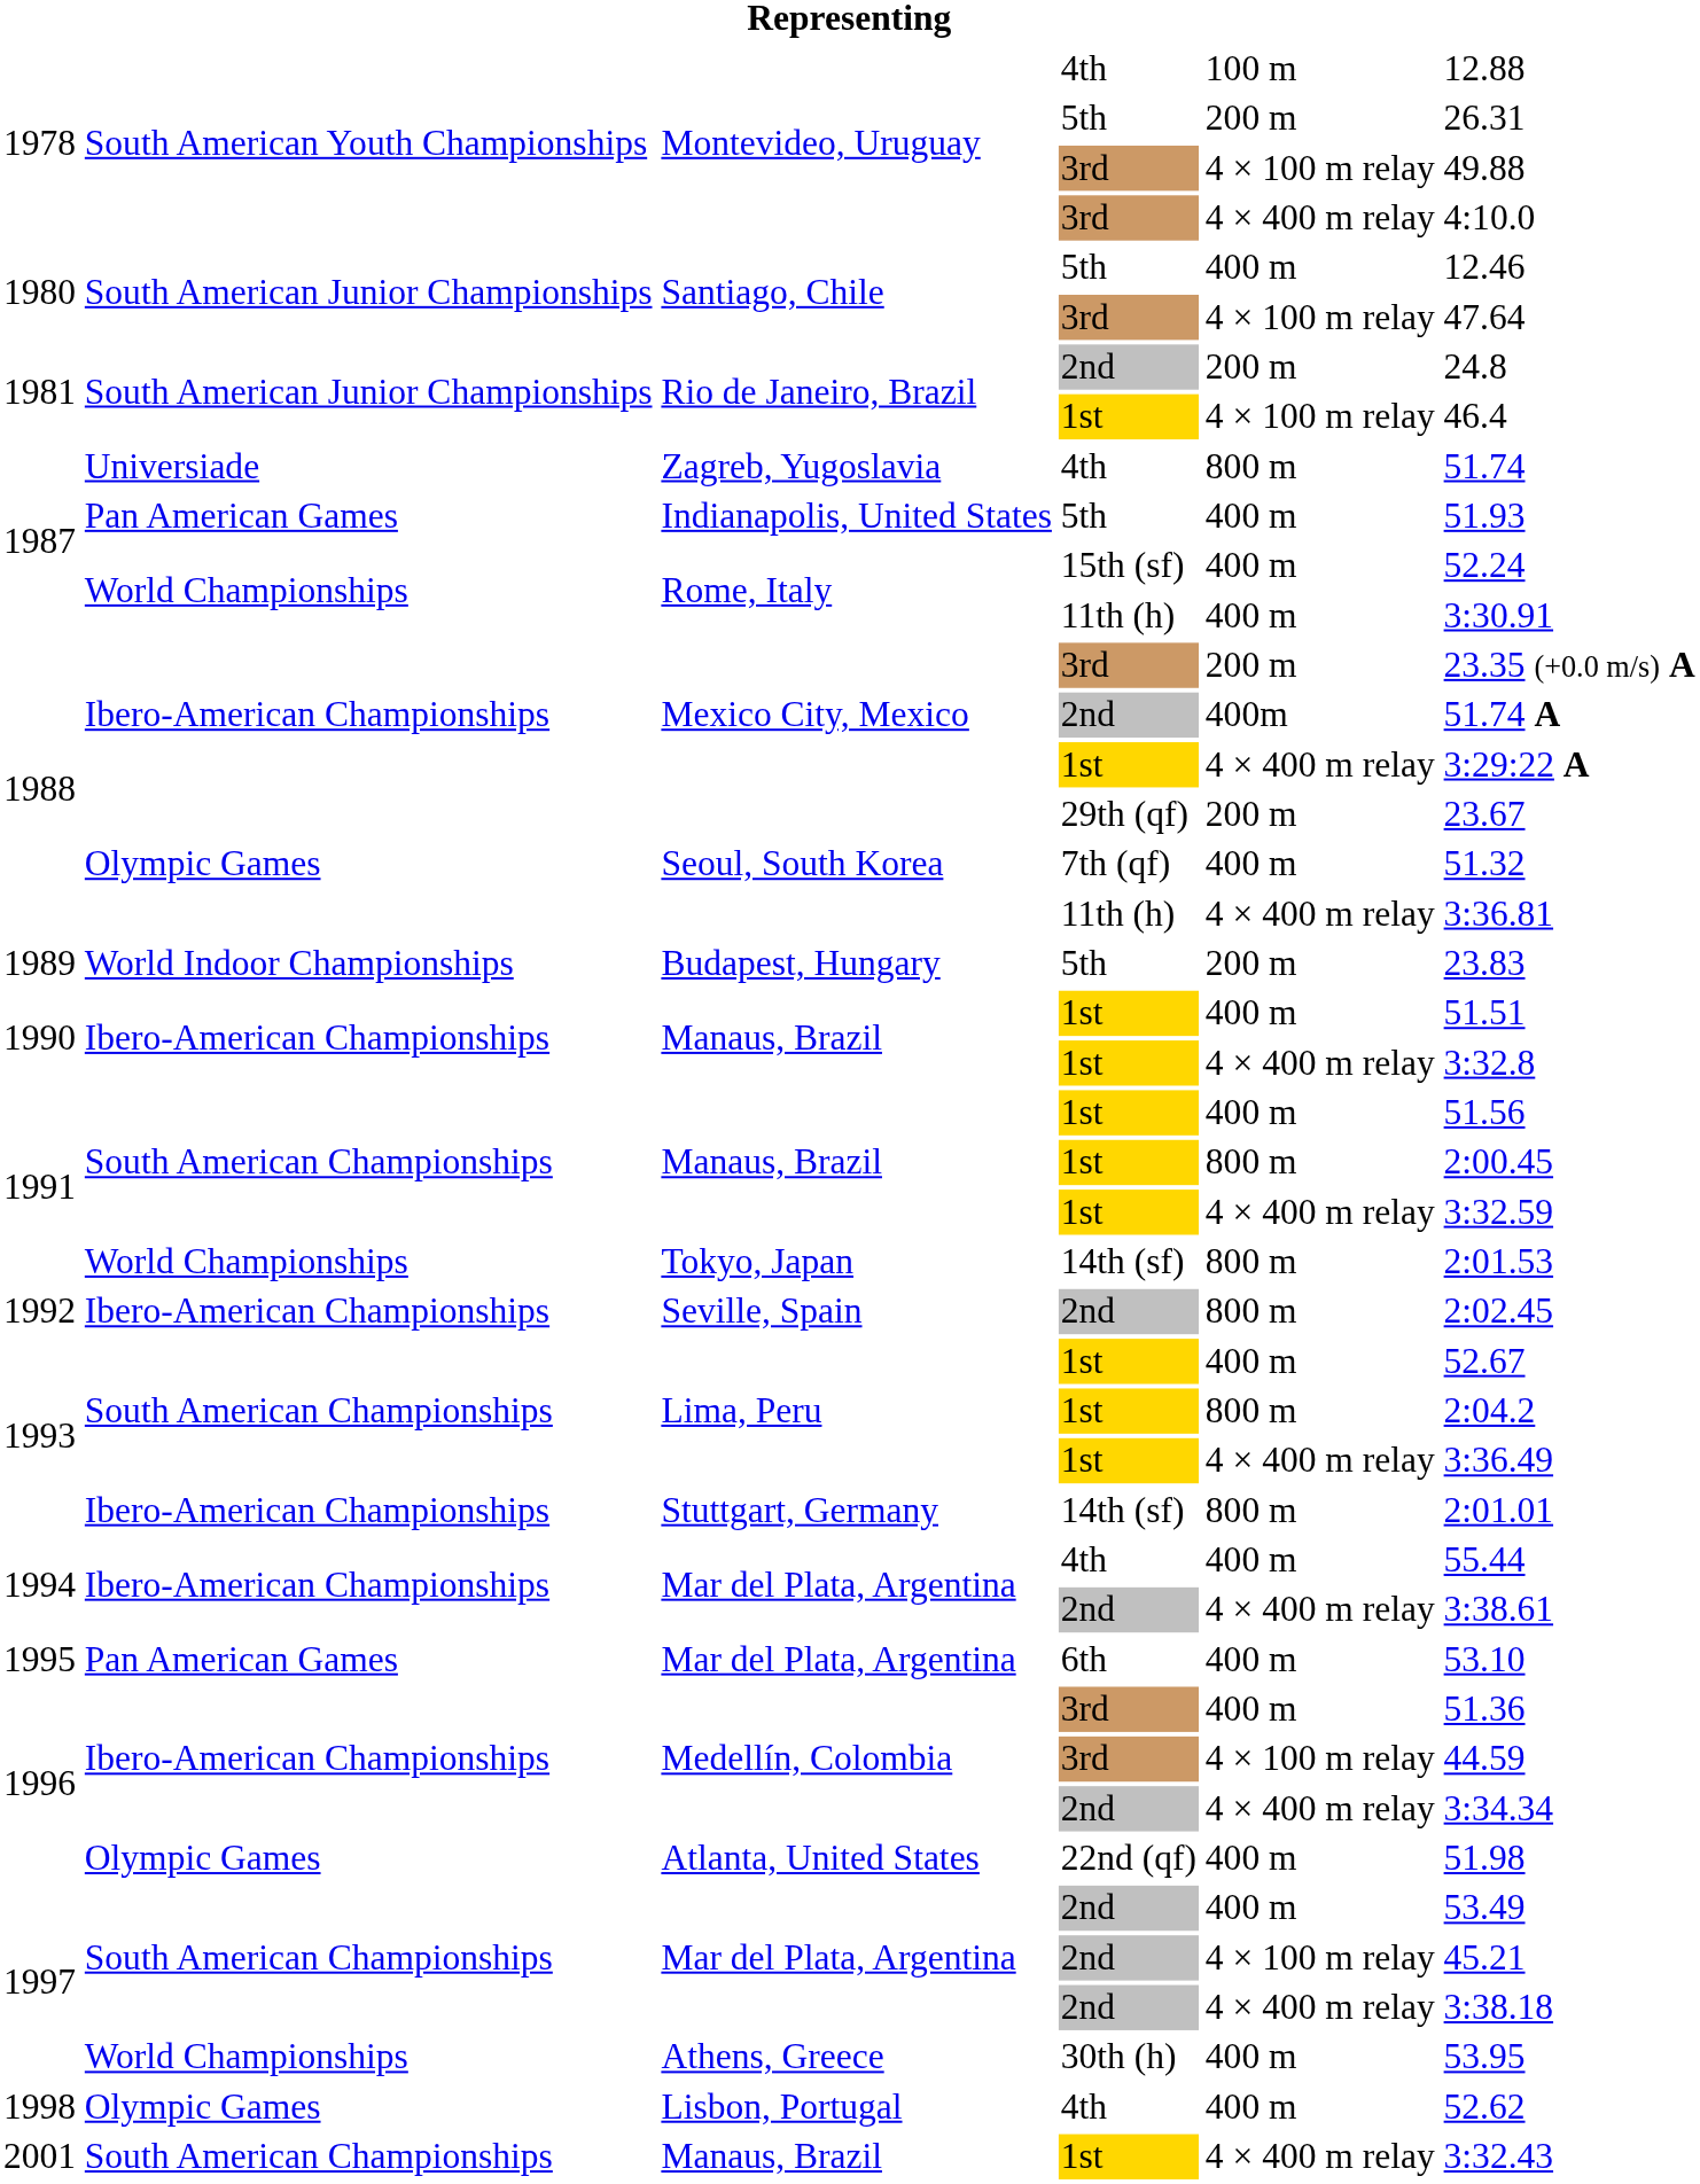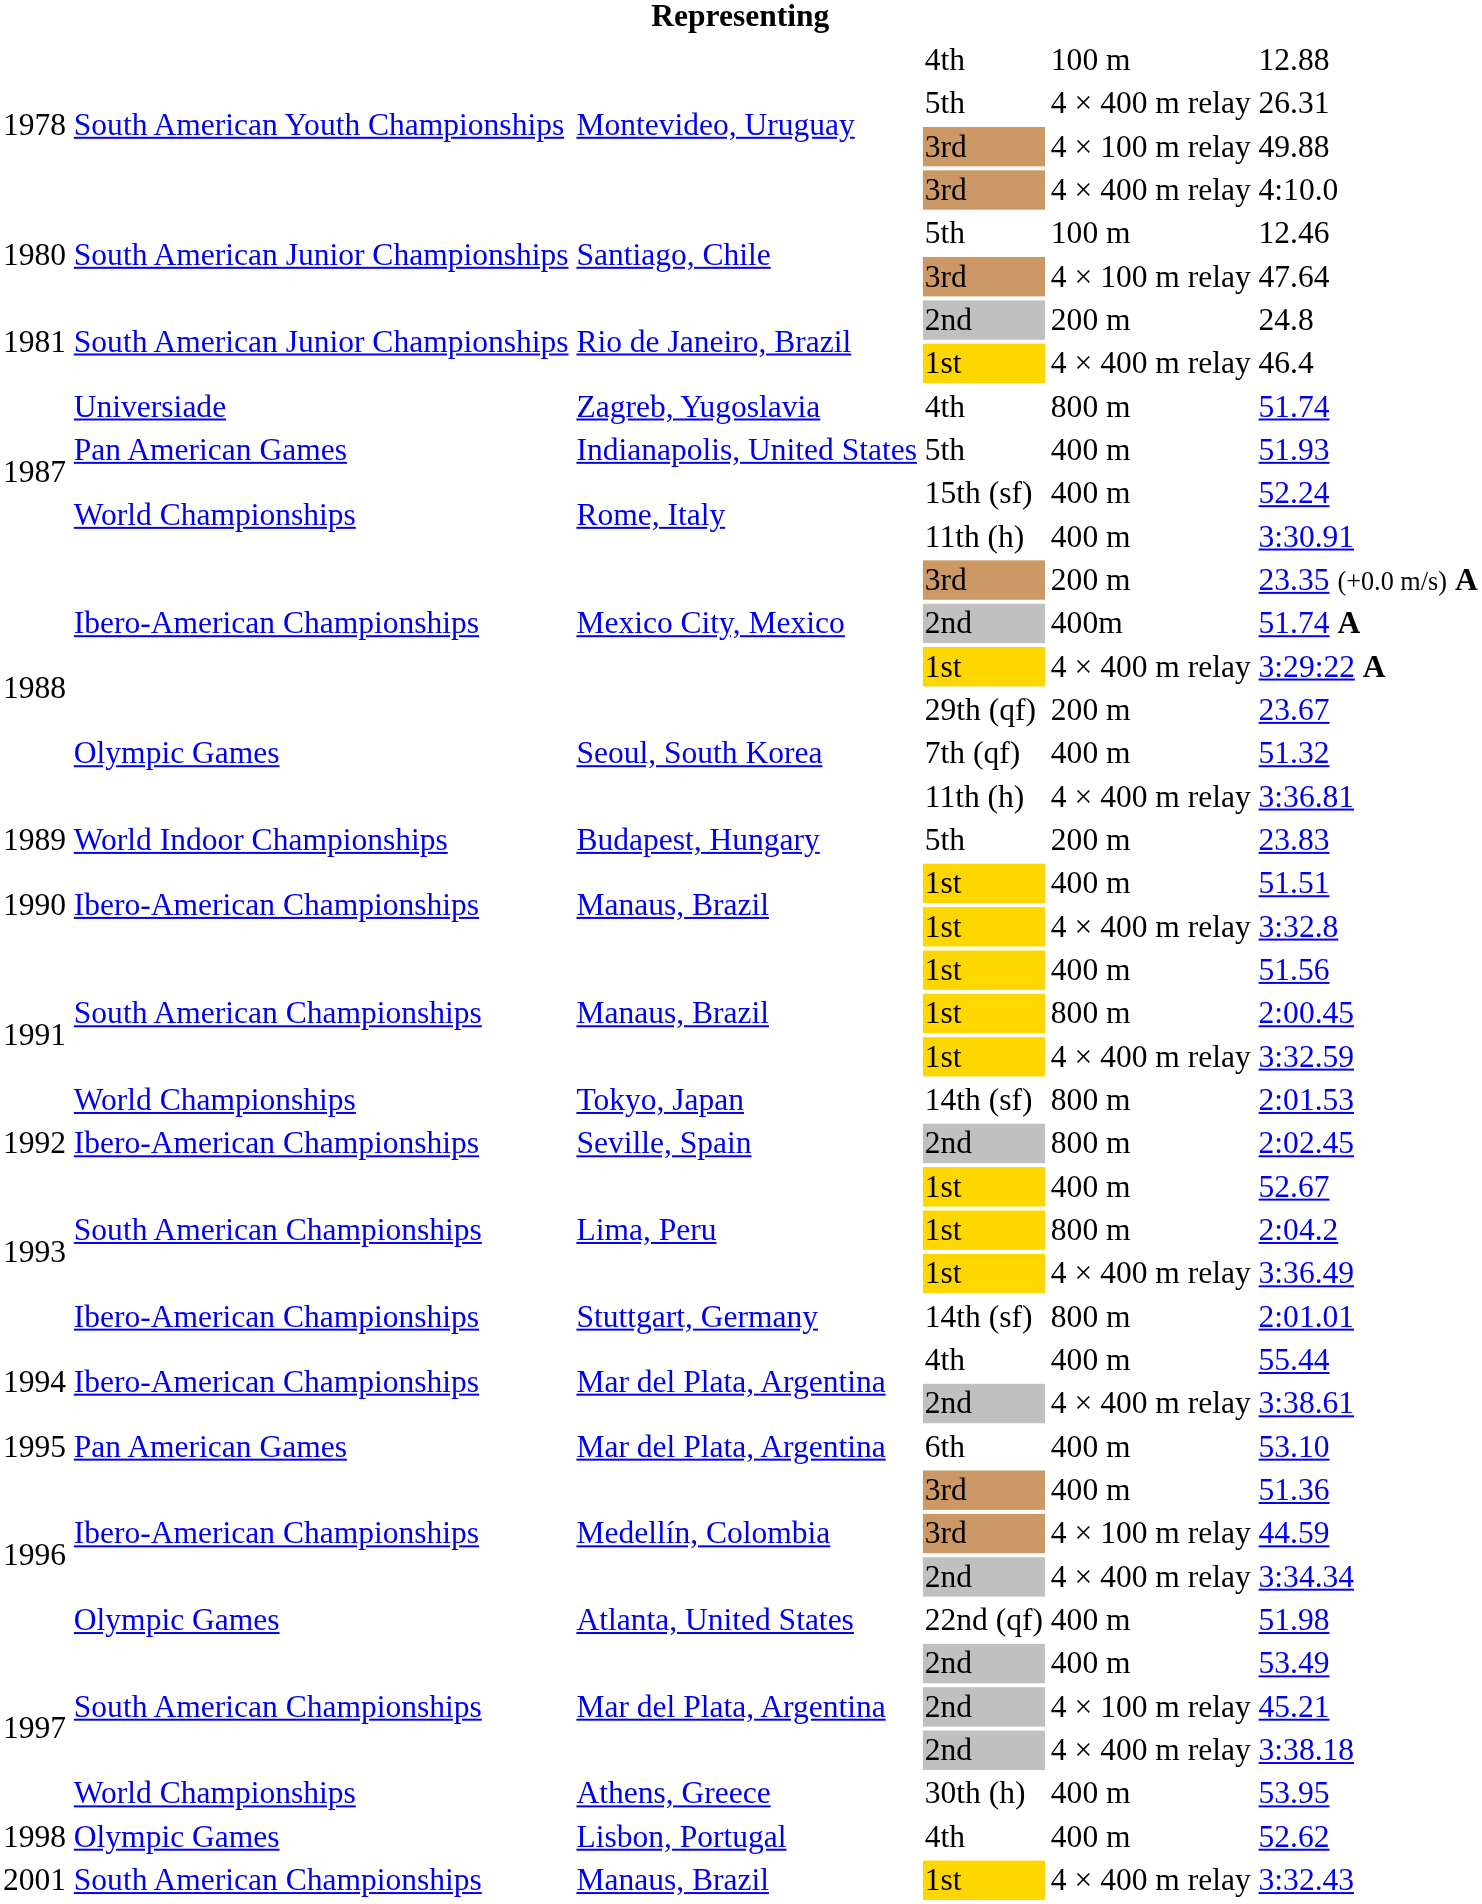Montevideo, Uruguay / 5th | column 5: 200 m -> 4 × 400 m relay
Santiago, Chile / 5th | column 5: 400 m -> 100 m
Rio de Janeiro, Brazil / 1st | column 5: 4 × 100 m relay -> 4 × 400 m relay
